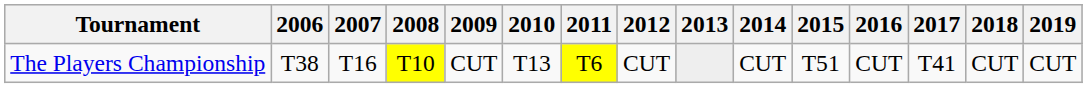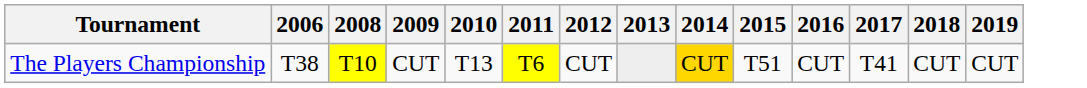- column: 2007 | T16
The Players Championship | 2014: no background -> gold background
